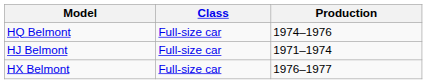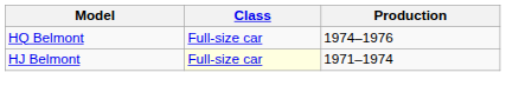HJ Belmont | Class: no background -> lightyellow background
- row: HX Belmont | Full-size car | 1976–1977
